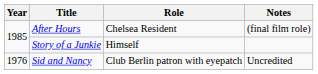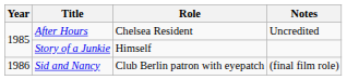After Hours | Notes: (final film role) -> Uncredited
Sid and Nancy | Year: 1976 -> 1986
Sid and Nancy | Notes: Uncredited -> (final film role)
